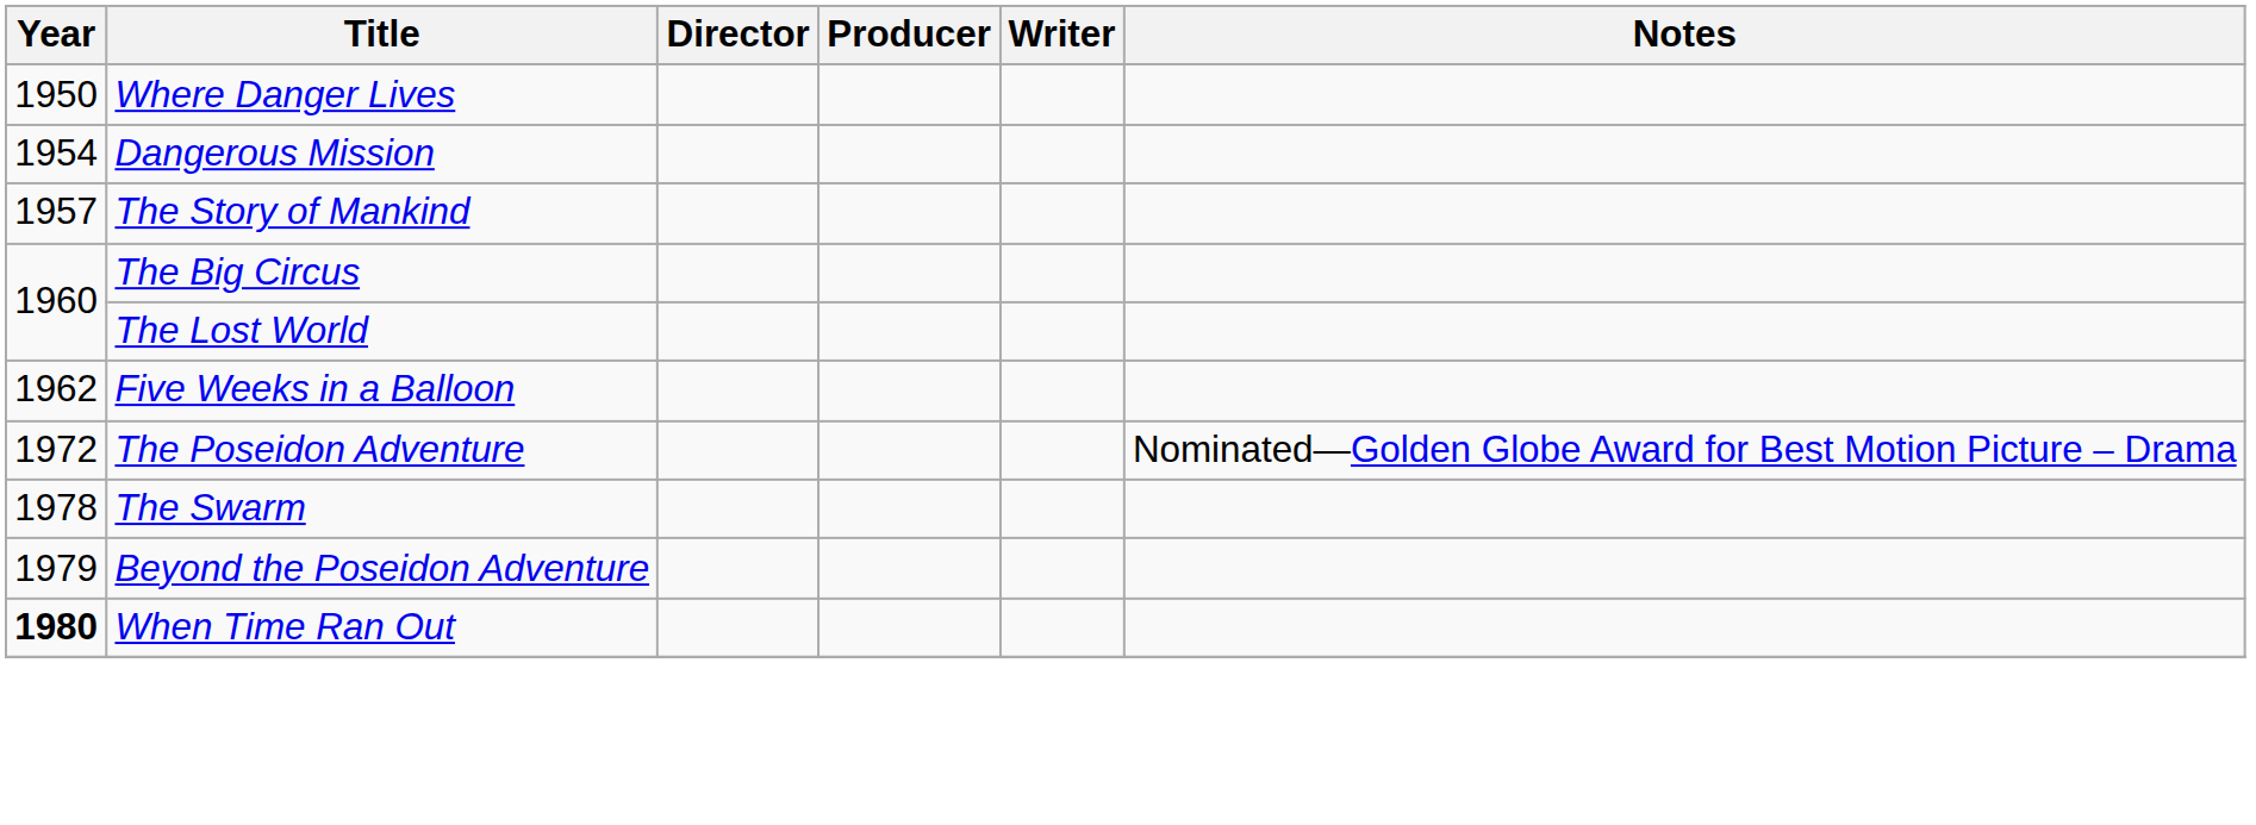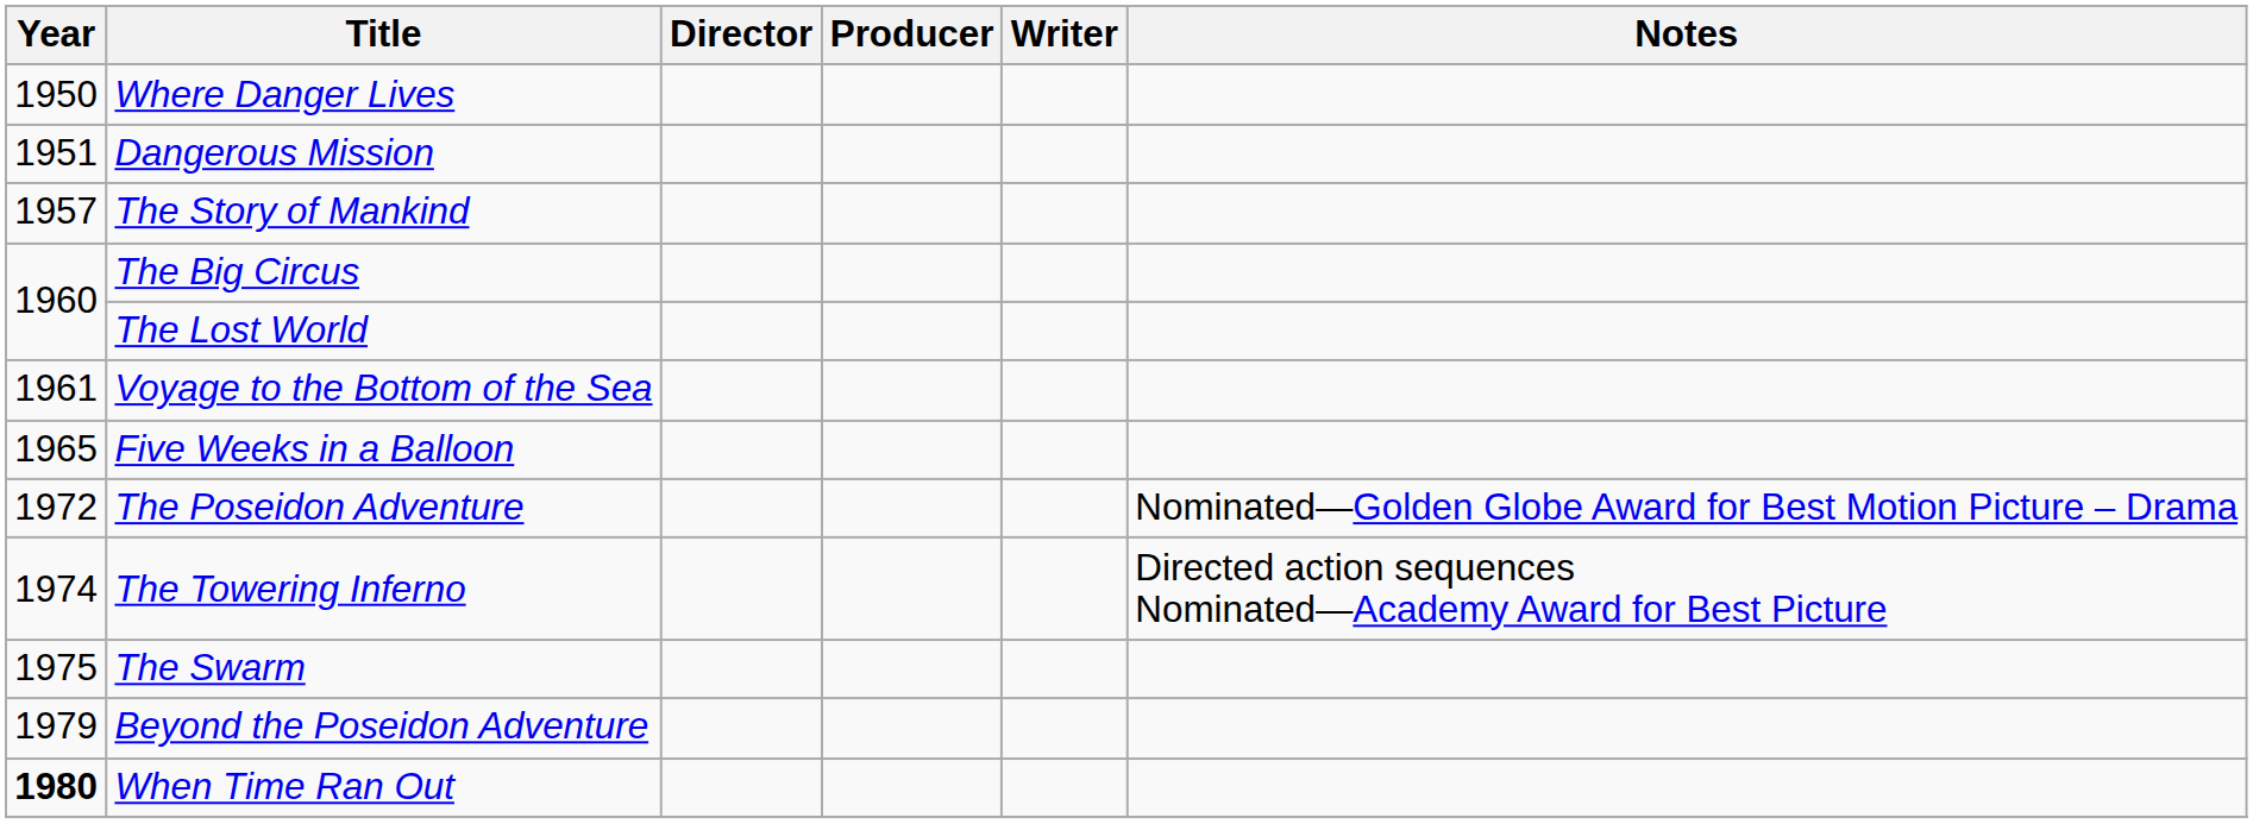Dangerous Mission | Year: 1954 -> 1951
+ row: 1961 | Voyage to the Bottom of the Sea
Five Weeks in a Balloon | Year: 1962 -> 1965
+ row: 1974 | The Towering Inferno | Directed action sequences Nominated—Academy Award for Best Picture
The Swarm | Year: 1978 -> 1975
